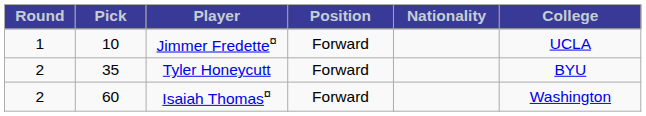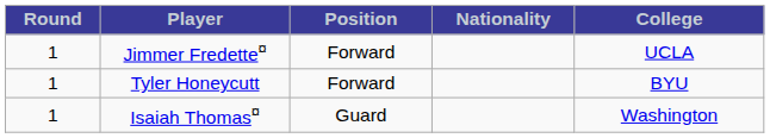- column: Pick | 10 | 35 | 60
Tyler Honeycutt | Round: 2 -> 1
Isaiah Thomas¤ | Round: 2 -> 1
Isaiah Thomas¤ | Position: Forward -> Guard
